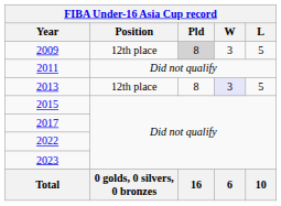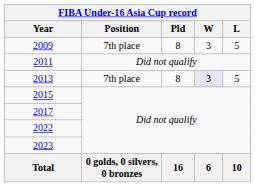2009 | Position: 12th place -> 7th place
2009 | Pld: lightgrey background -> no background
2013 | Position: 12th place -> 7th place
